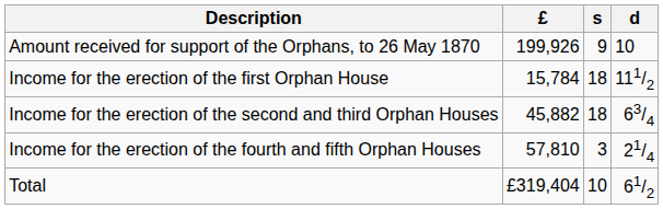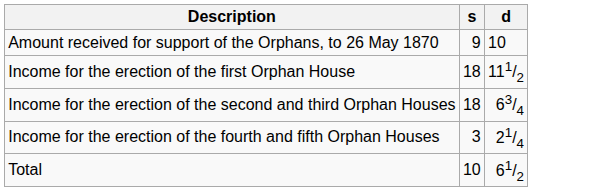- column: £ | 199,926 | 15,784 | 45,882 | 57,810 | £319,404
